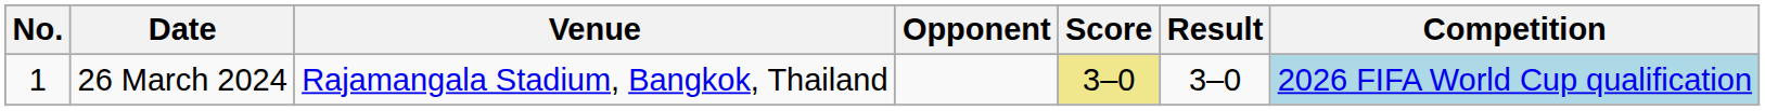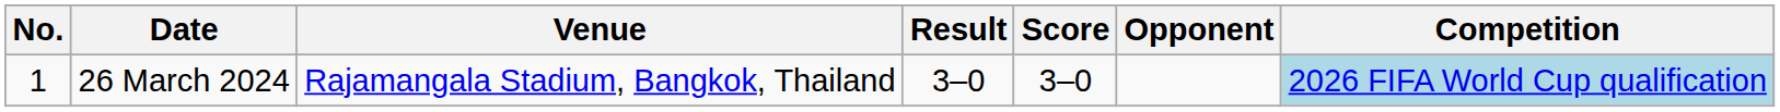columns swapped: Opponent <-> Result
26 March 2024 | Score: khaki background -> no background
